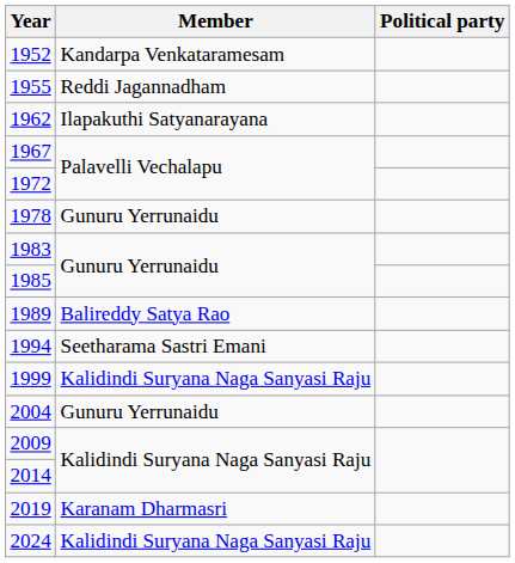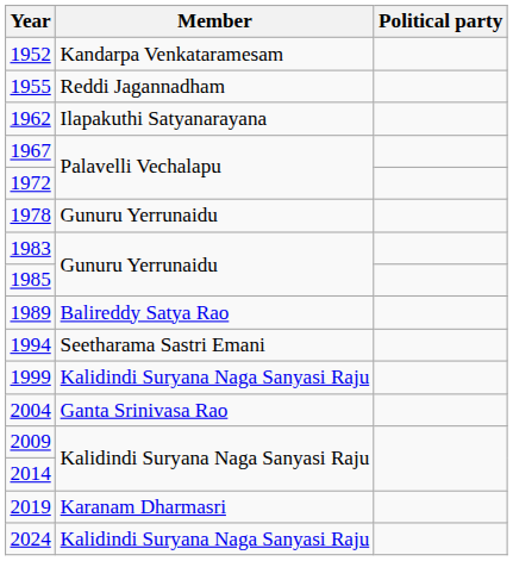2004 | Member: Gunuru Yerrunaidu -> Ganta Srinivasa Rao
